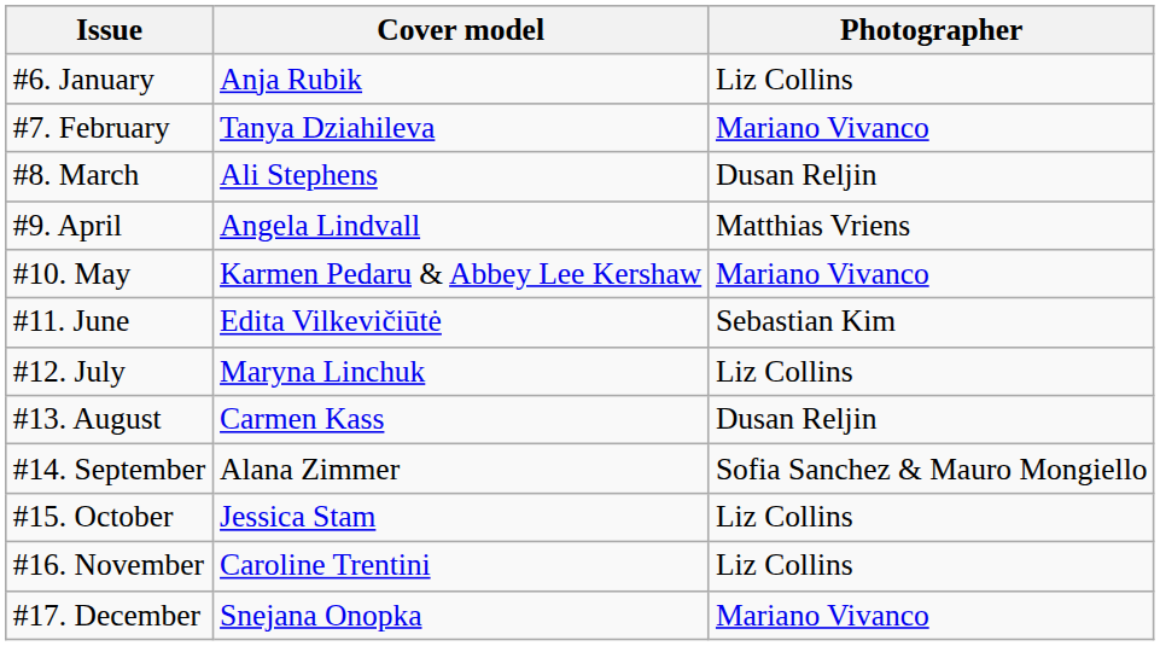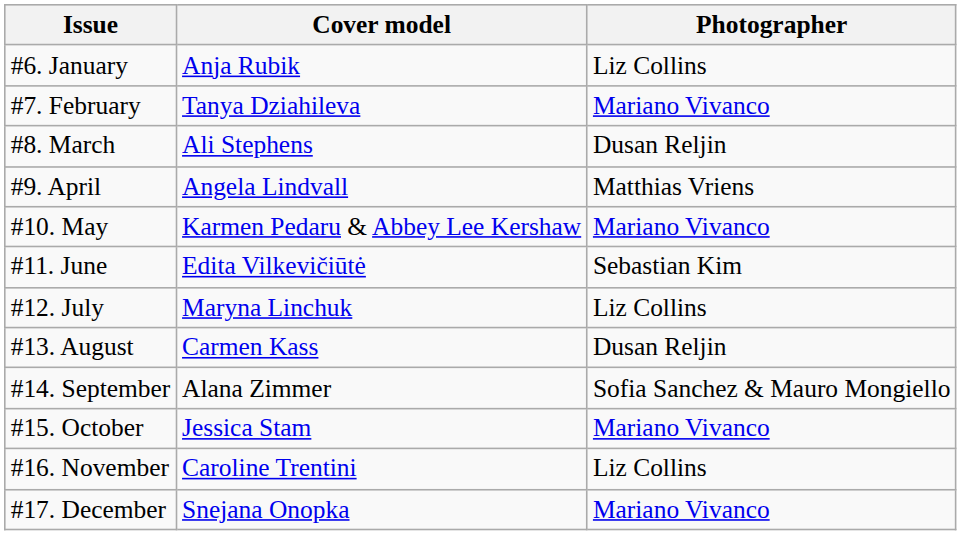#15. October | Photographer: Liz Collins -> Mariano Vivanco
